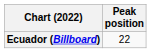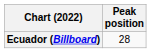Ecuador (Billboard) | Peak position: 22 -> 28
